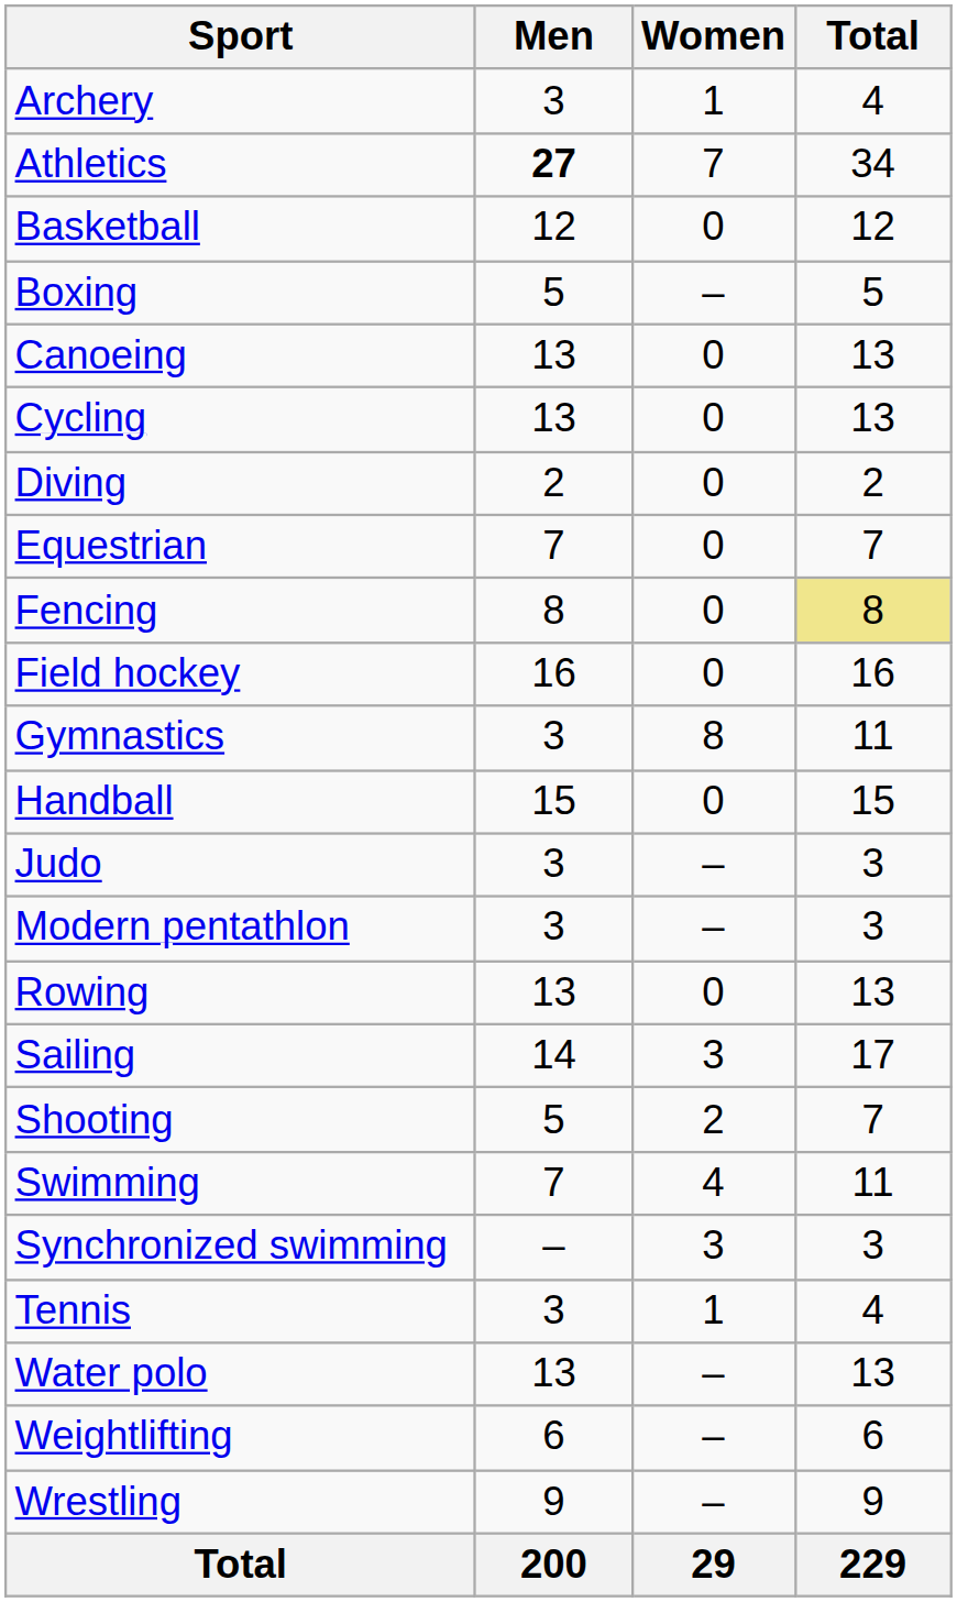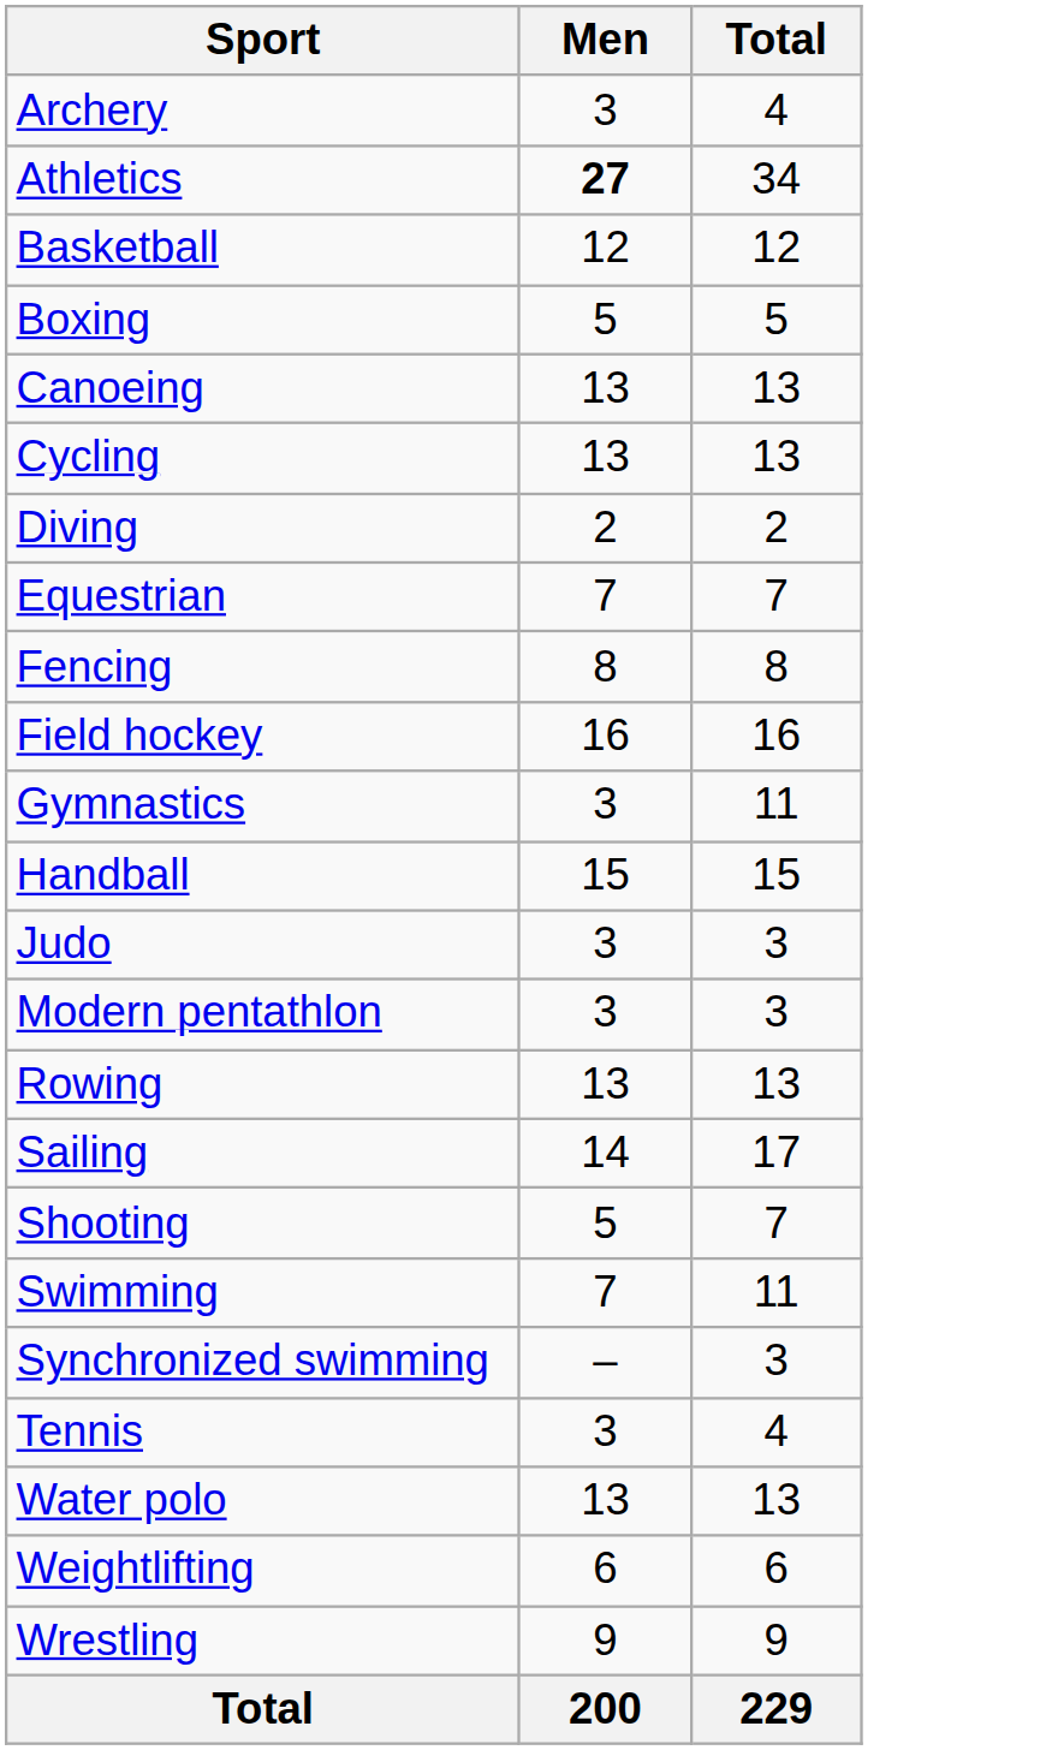- column: Women | 1 | 7 | 0 | – | 0 | 0 | 0 | 0 | 0 | 0 | 8 | 0 | – | – | 0 | 3 | 2 | 4 | 3 | 1 | – | – | – | 29
Fencing | Total: khaki background -> no background
